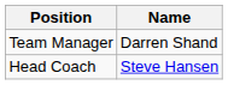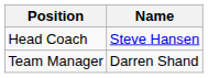rows swapped: Head Coach <-> Team Manager
